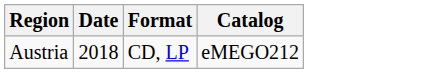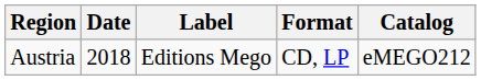+ column: Label | Editions Mego
